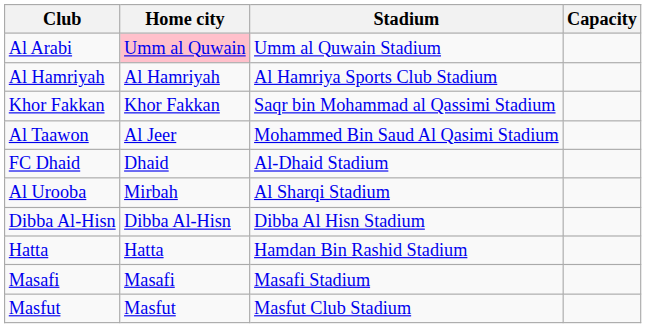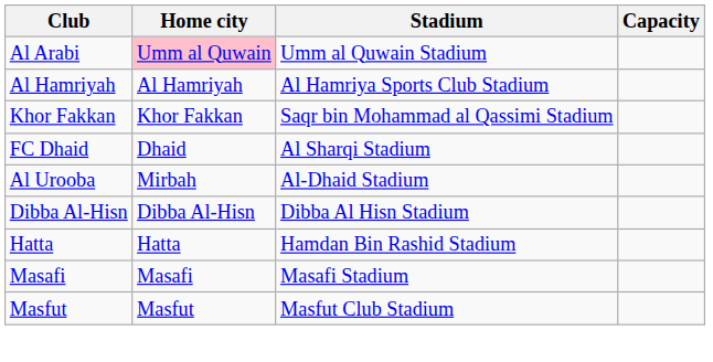- row: Al Taawon | Al Jeer | Mohammed Bin Saud Al Qasimi Stadium
FC Dhaid | Stadium: Al-Dhaid Stadium -> Al Sharqi Stadium
Al Urooba | Stadium: Al Sharqi Stadium -> Al-Dhaid Stadium
